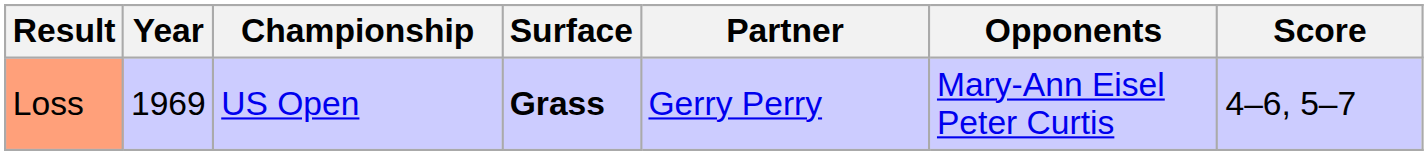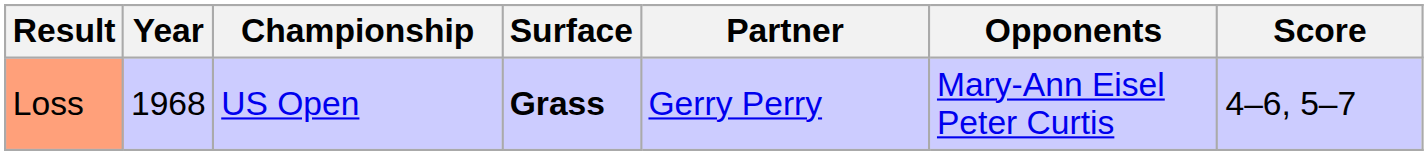Loss | Year: 1969 -> 1968
